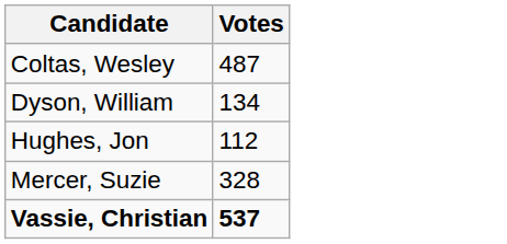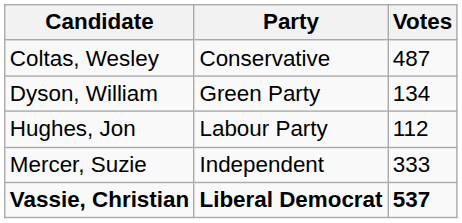+ column: Party | Conservative | Green Party | Labour Party | Independent | Liberal Democrat
Mercer, Suzie | Votes: 328 -> 333
